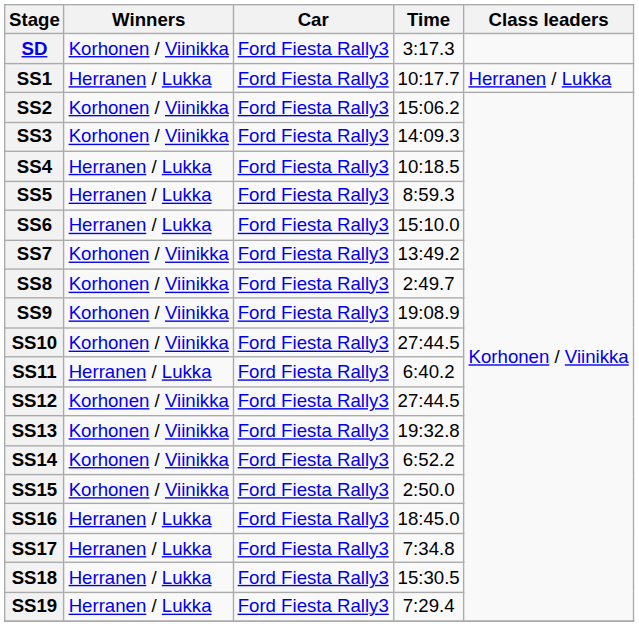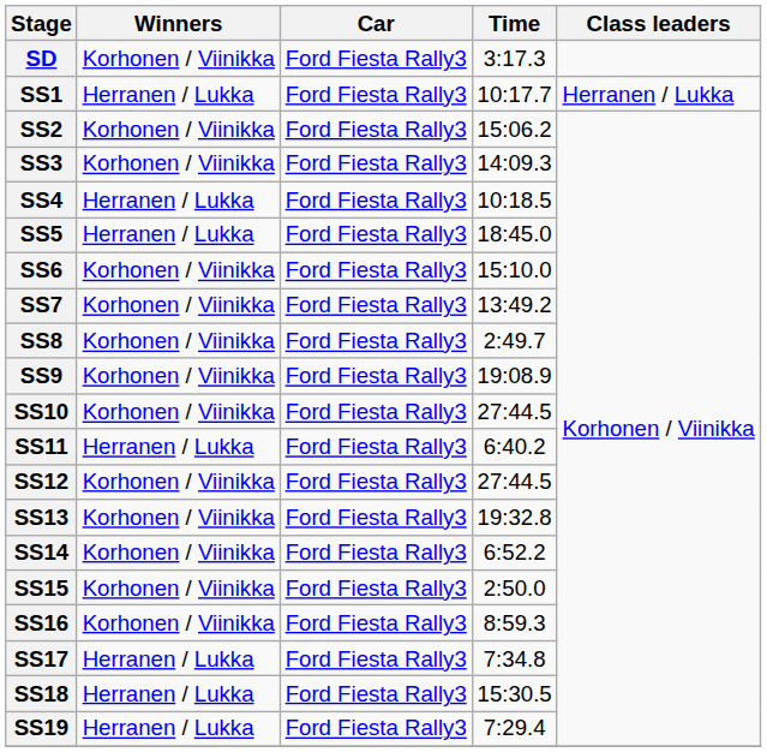SS5 | Time: 8:59.3 -> 18:45.0
SS6 | Winners: Herranen / Lukka -> Korhonen / Viinikka
SS16 | Winners: Herranen / Lukka -> Korhonen / Viinikka
SS16 | Time: 18:45.0 -> 8:59.3
